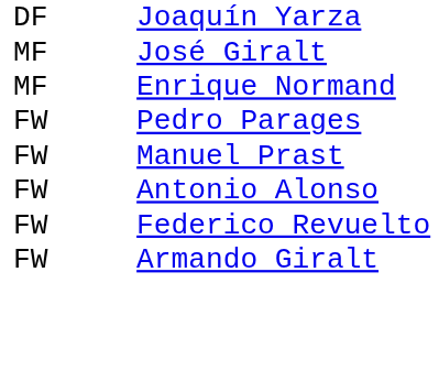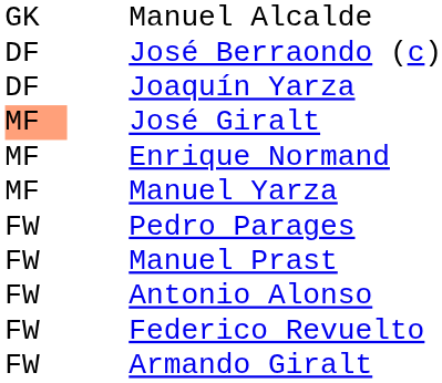+ row: GK | Manuel Alcalde
+ row: DF | José Berraondo (c)
José Giralt | column 1: no background -> lightsalmon background
+ row: MF | Manuel Yarza
